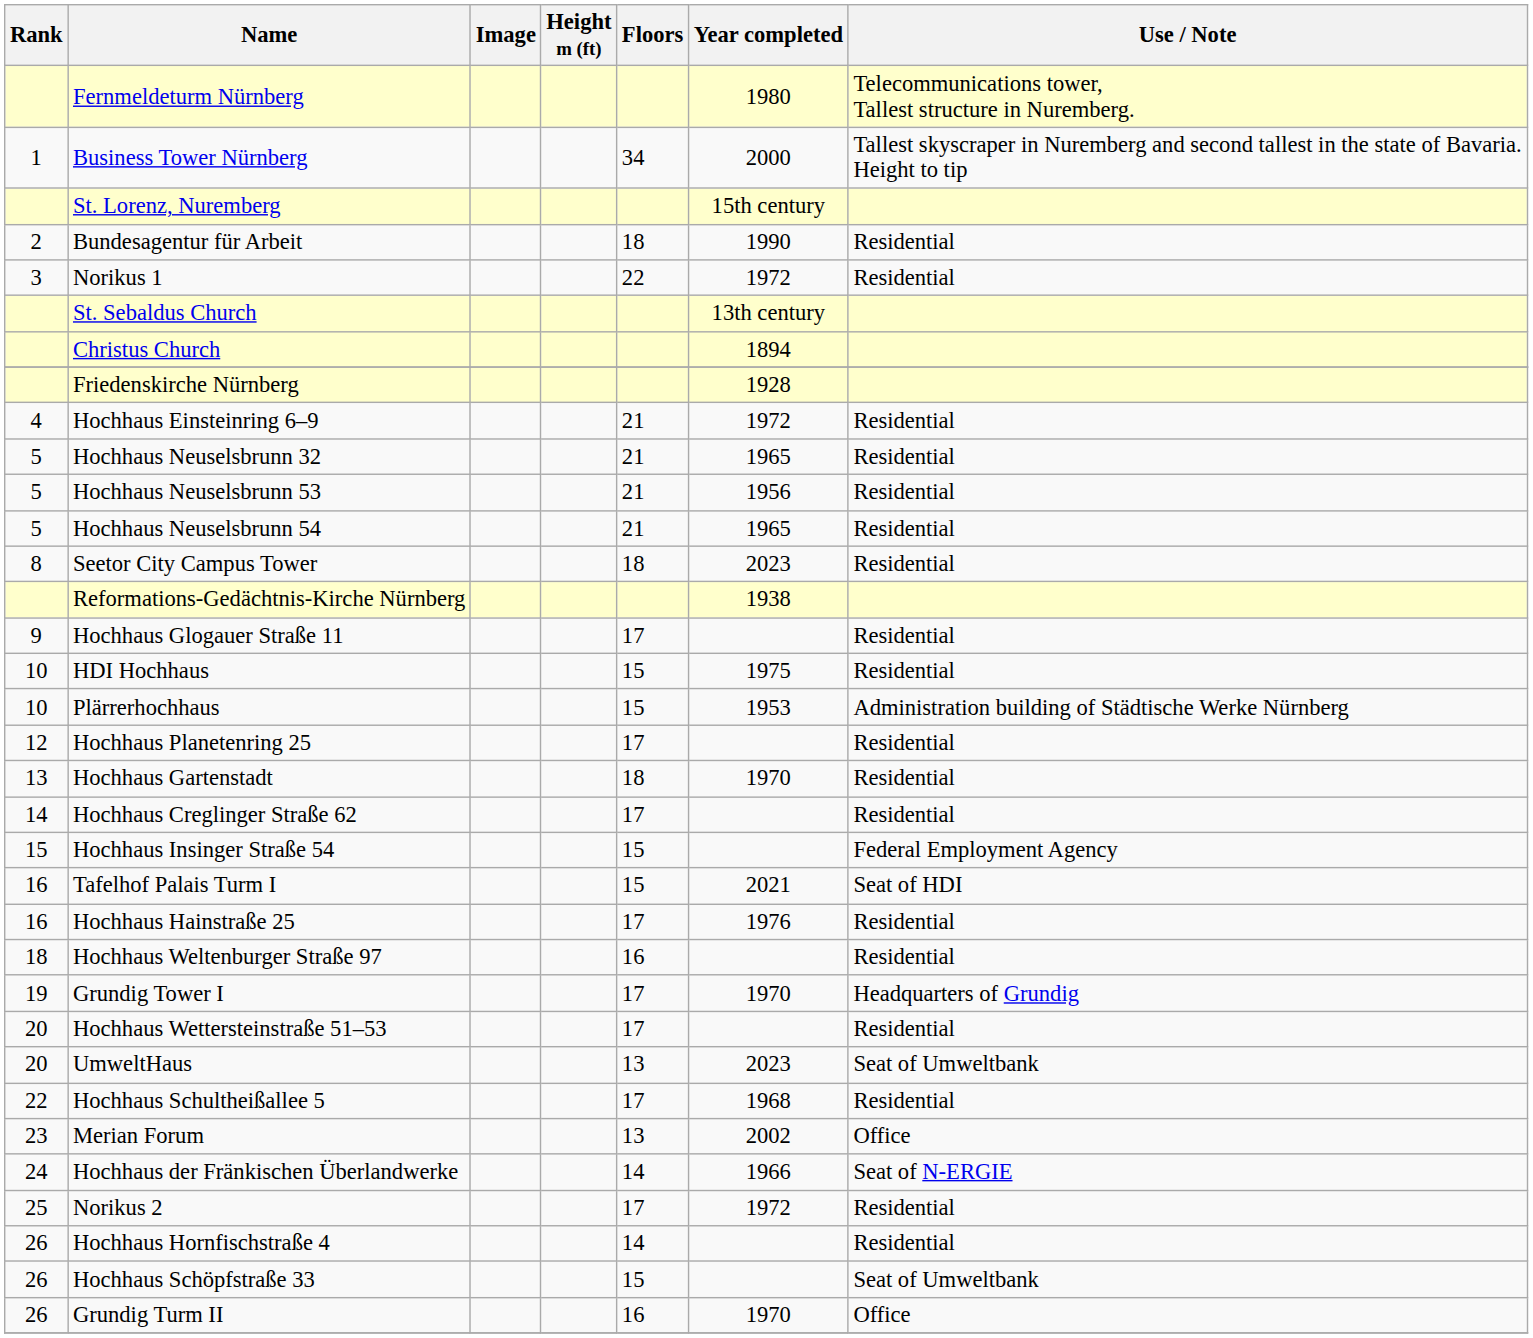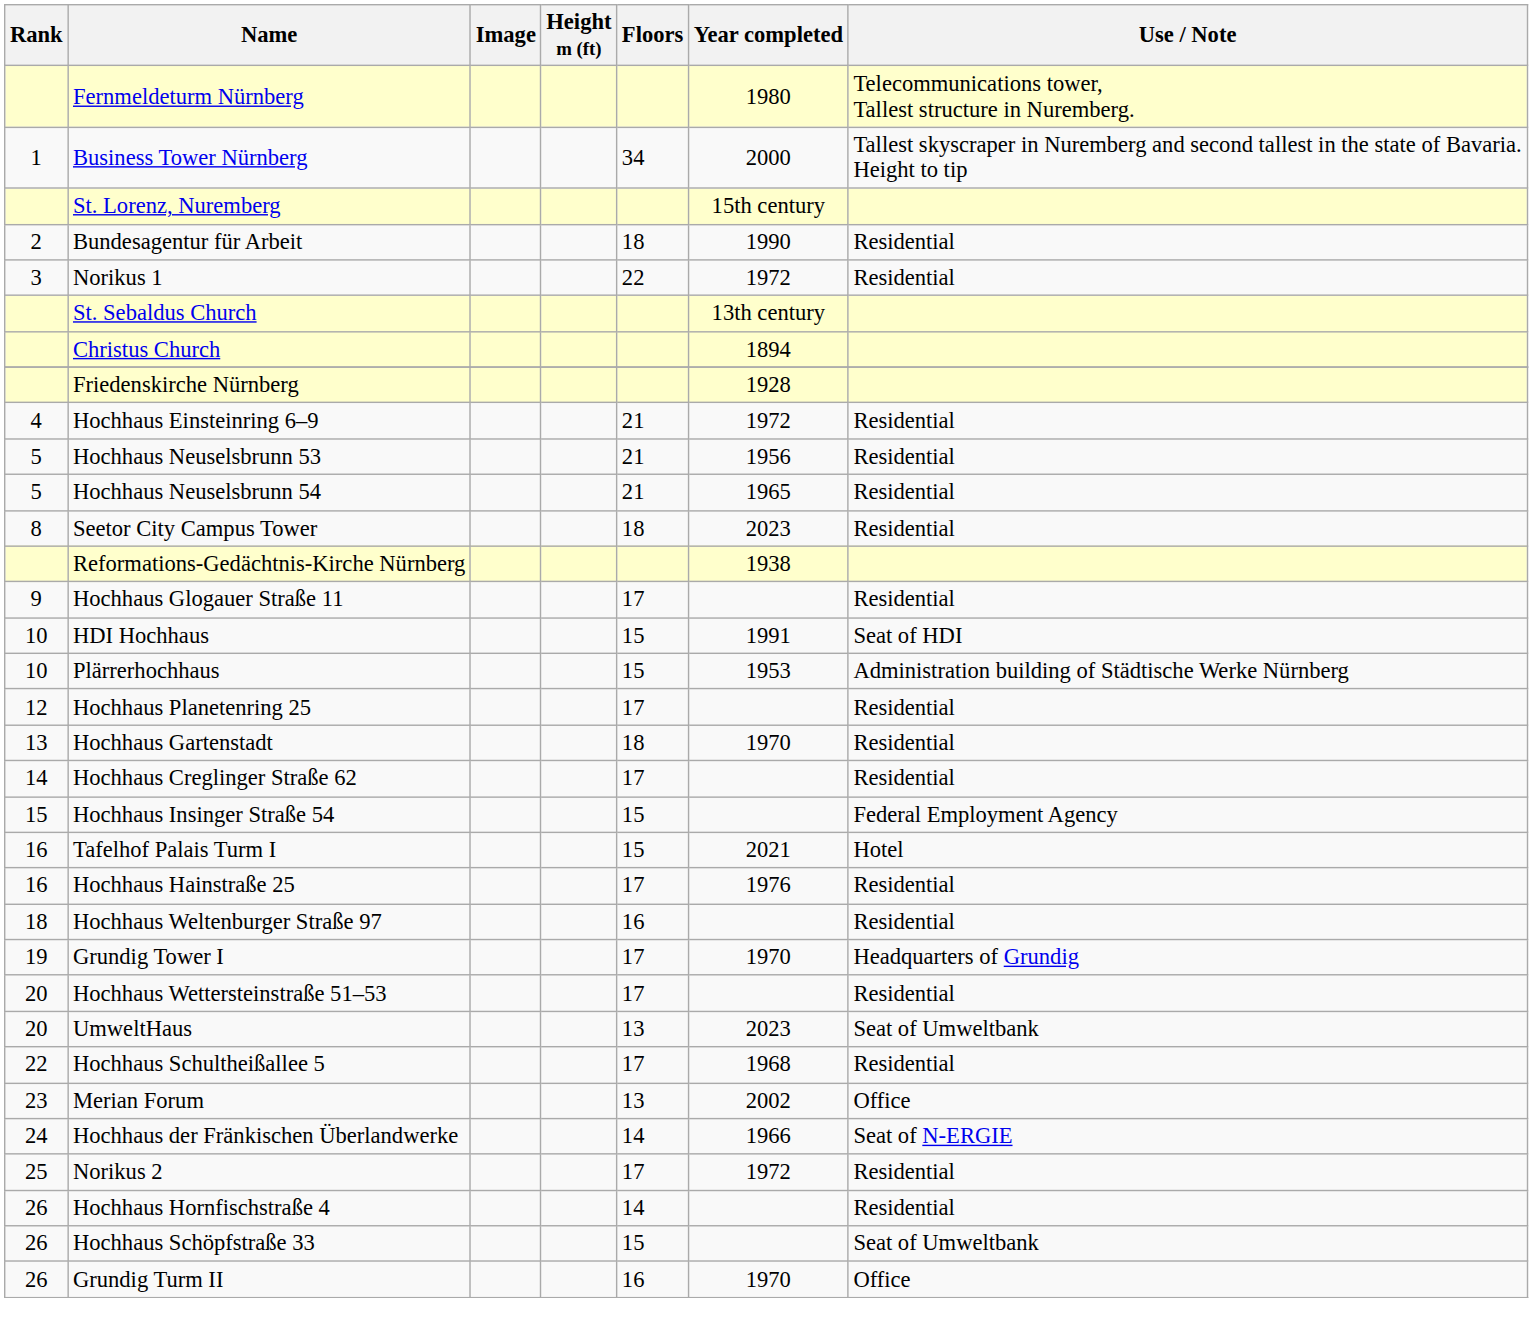- row: 5 | Hochhaus Neuselsbrunn 32 | 21 | 1965 | Residential
HDI Hochhaus | Year completed: 1975 -> 1991
HDI Hochhaus | Use / Note: Residential -> Seat of HDI
Tafelhof Palais Turm I | Use / Note: Seat of HDI -> Hotel
